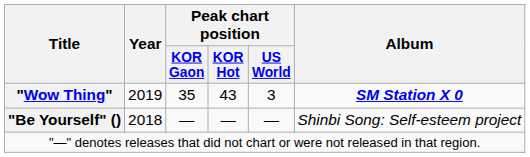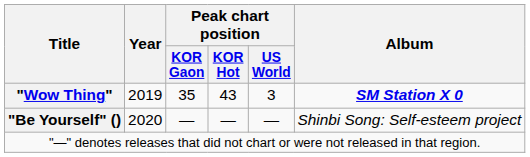"Be Yourself" () | Year: 2018 -> 2020
